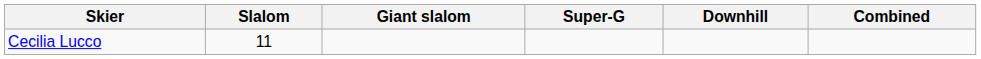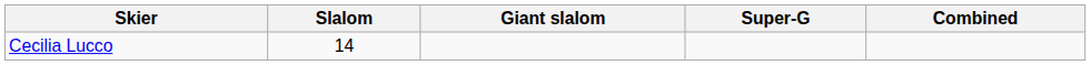- column: Downhill
Cecilia Lucco | Slalom: 11 -> 14
